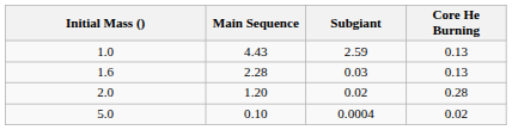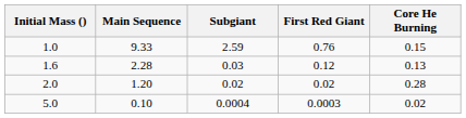+ column: First Red Giant | 0.76 | 0.12 | 0.02 | 0.0003
1.0 | Main Sequence: 4.43 -> 9.33
1.0 | Core He Burning: 0.13 -> 0.15
